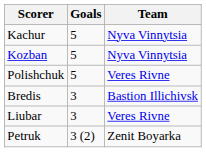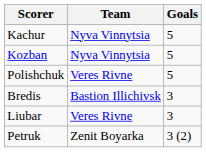columns swapped: Goals <-> Team
